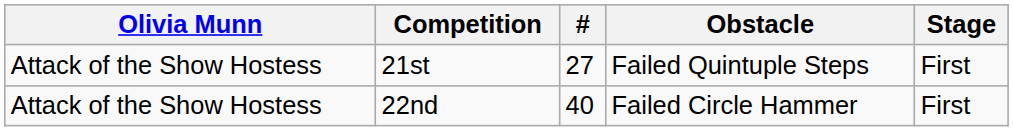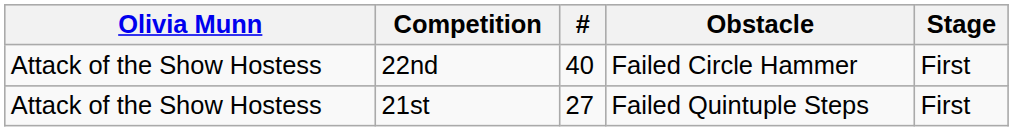rows swapped: 21st <-> 22nd
